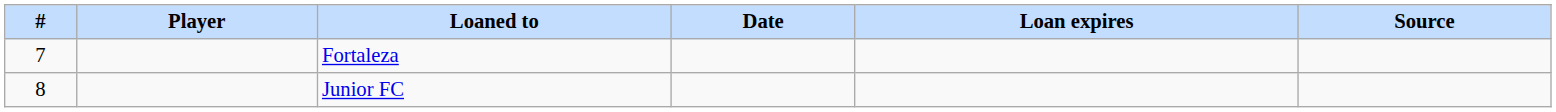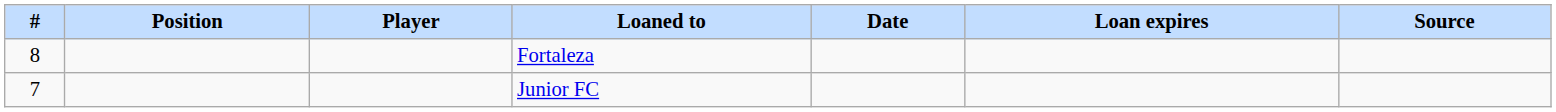+ column: Position
Fortaleza | #: 7 -> 8
Junior FC | #: 8 -> 7
